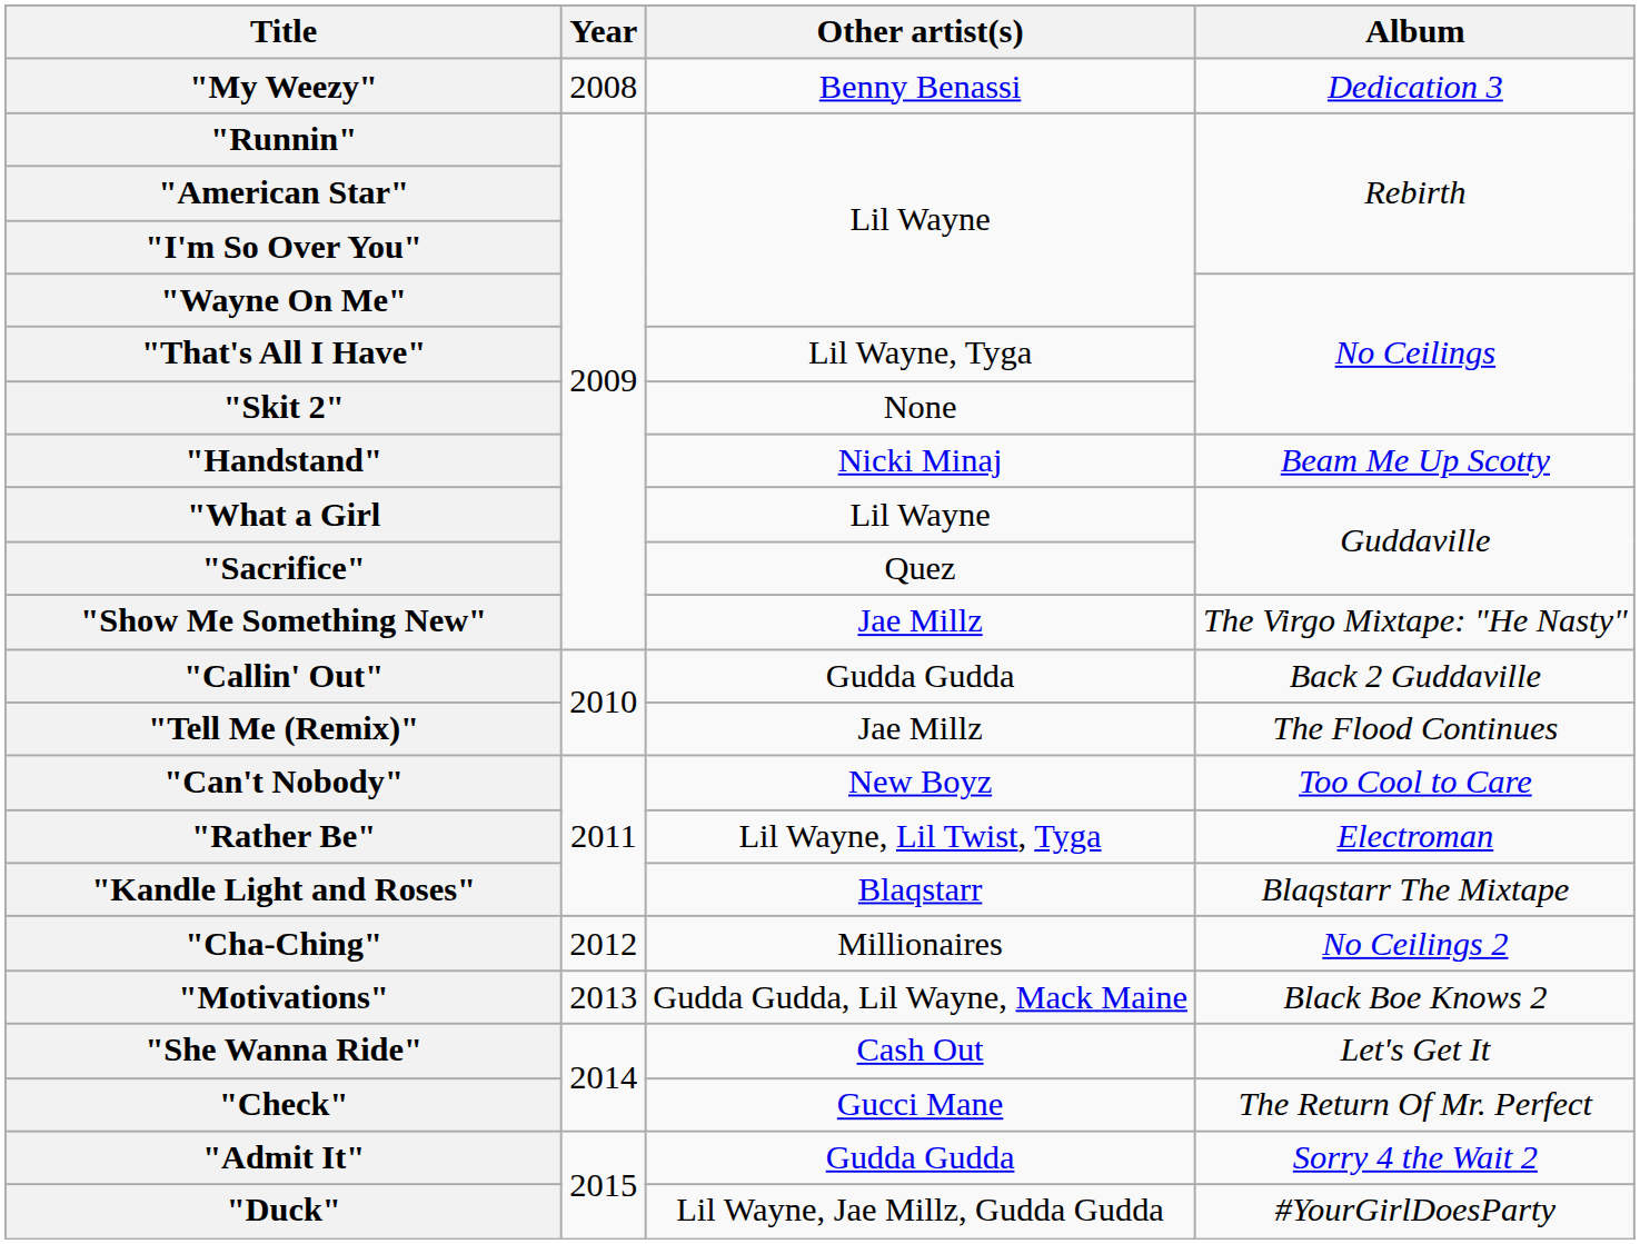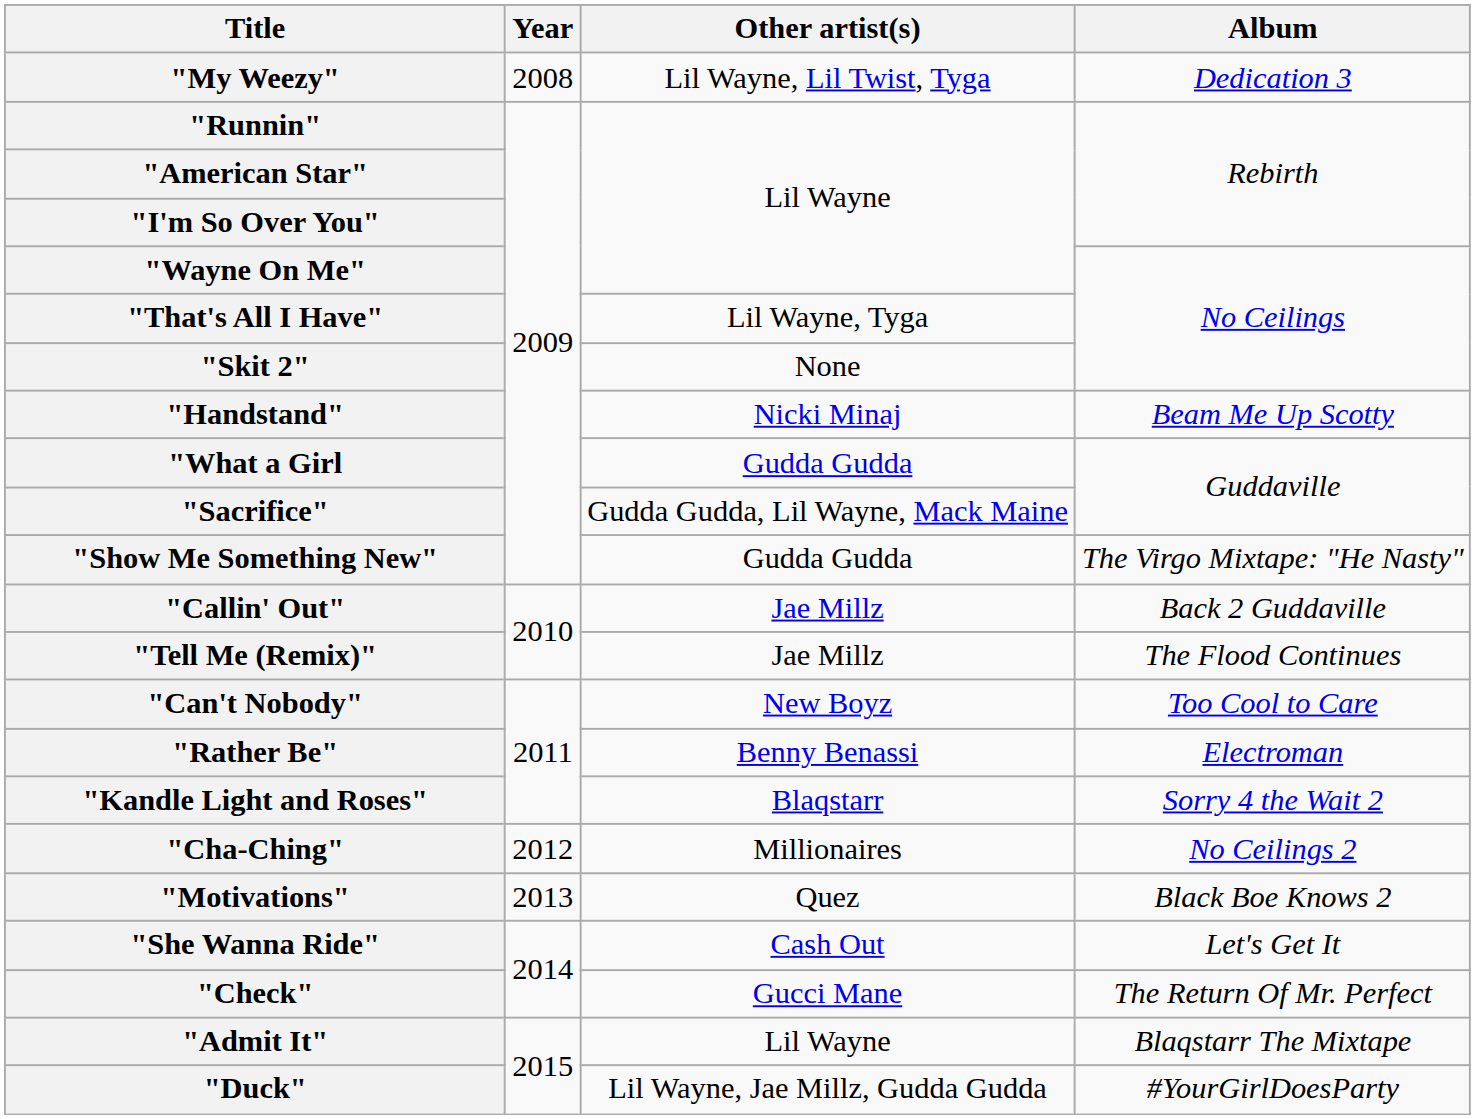"My Weezy" | Other artist(s): Benny Benassi -> Lil Wayne, Lil Twist, Tyga
"What a Girl | Other artist(s): Lil Wayne -> Gudda Gudda
"Sacrifice" | Other artist(s): Quez -> Gudda Gudda, Lil Wayne, Mack Maine
"Show Me Something New" | Other artist(s): Jae Millz -> Gudda Gudda
"Callin' Out" | Other artist(s): Gudda Gudda -> Jae Millz
"Rather Be" | Other artist(s): Lil Wayne, Lil Twist, Tyga -> Benny Benassi
"Kandle Light and Roses" | Album: Blaqstarr The Mixtape -> Sorry 4 the Wait 2
"Motivations" | Other artist(s): Gudda Gudda, Lil Wayne, Mack Maine -> Quez
"Admit It" | Other artist(s): Gudda Gudda -> Lil Wayne
"Admit It" | Album: Sorry 4 the Wait 2 -> Blaqstarr The Mixtape
